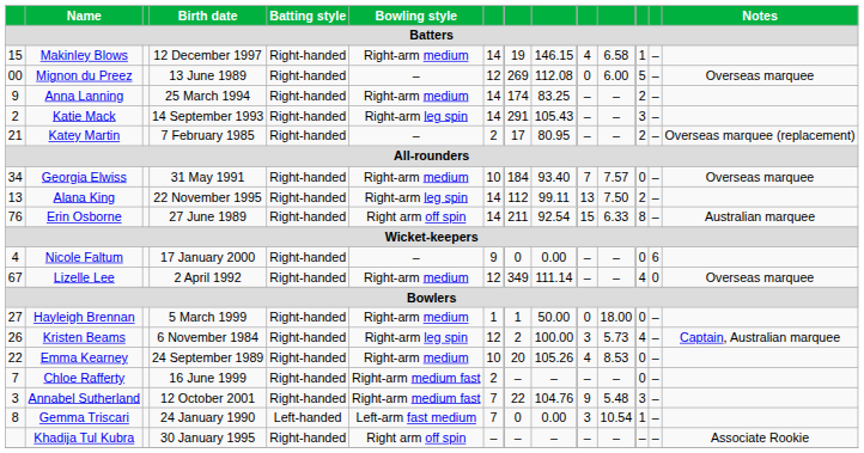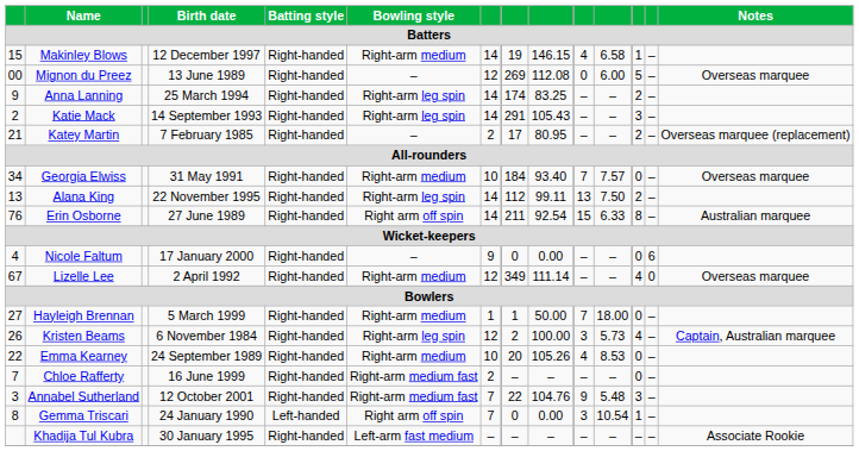Anna Lanning | Bowling style: Right-arm medium -> Right-arm leg spin
Hayleigh Brennan | column 10: 0 -> 7
Gemma Triscari | Bowling style: Left-arm fast medium -> Right arm off spin
Khadija Tul Kubra | Bowling style: Right arm off spin -> Left-arm fast medium
